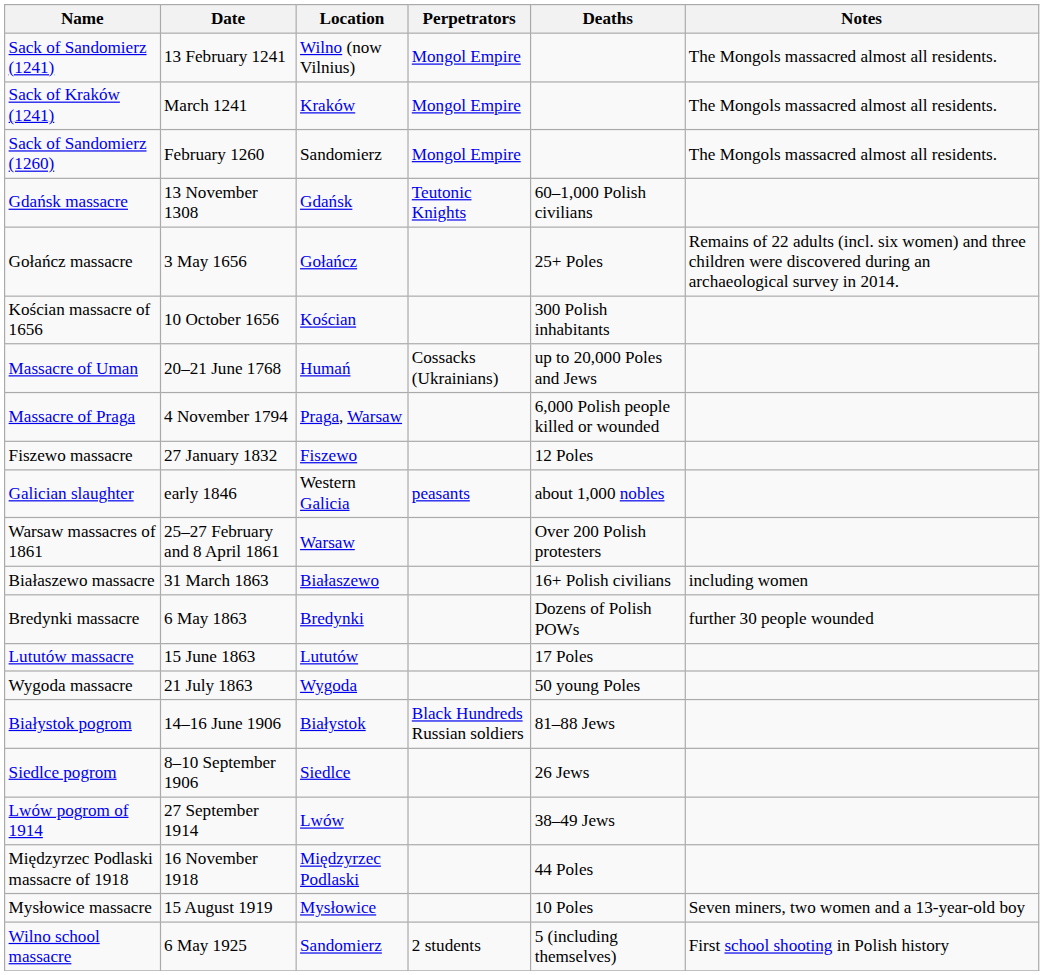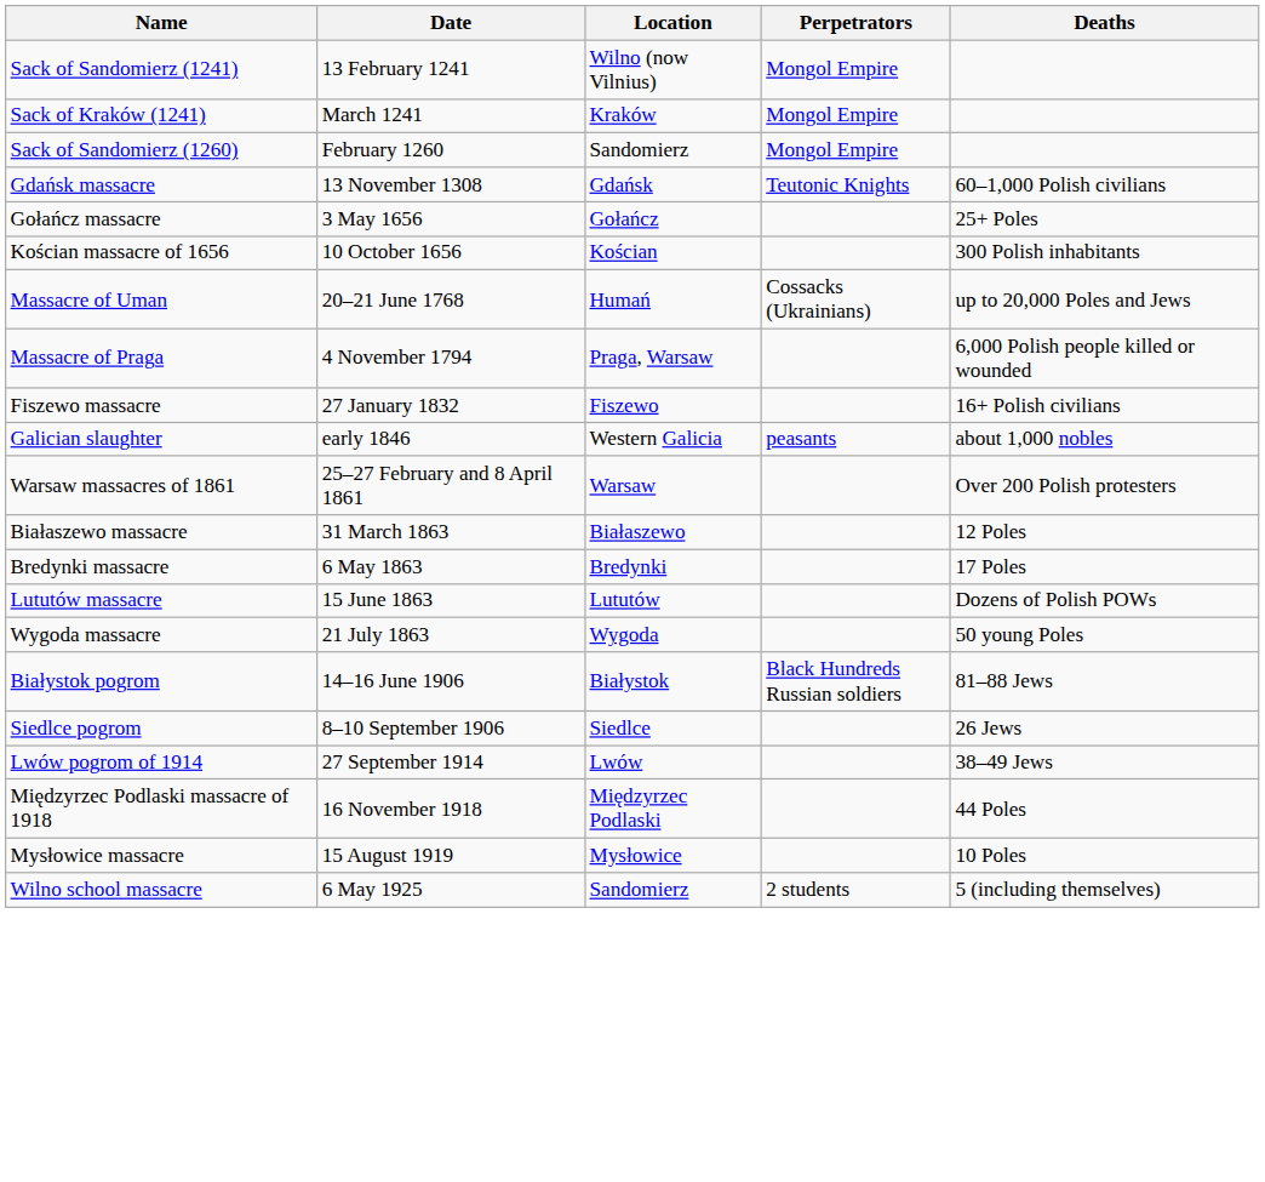- column: Notes | The Mongols massacred almost all residents. | The Mongols massacred almost all residents. | The Mongols massacred almost all residents. | Remains of 22 adults (incl. six women) and three children were discovered during an archaeological survey in 2014. | including women | further 30 people wounded | Seven miners, two women and a 13-year-old boy | First school shooting in Polish history
Fiszewo massacre | Deaths: 12 Poles -> 16+ Polish civilians
Białaszewo massacre | Deaths: 16+ Polish civilians -> 12 Poles
Bredynki massacre | Deaths: Dozens of Polish POWs -> 17 Poles
Lututów massacre | Deaths: 17 Poles -> Dozens of Polish POWs
